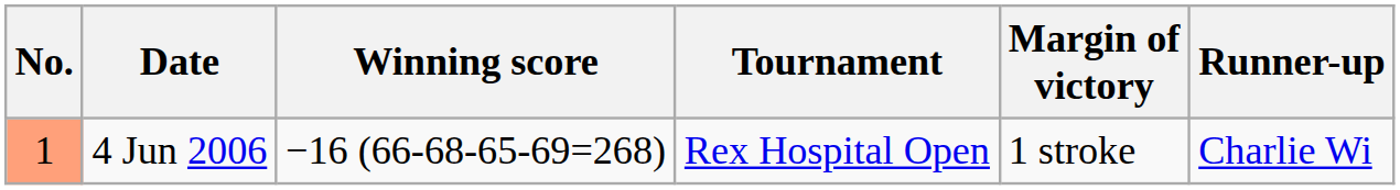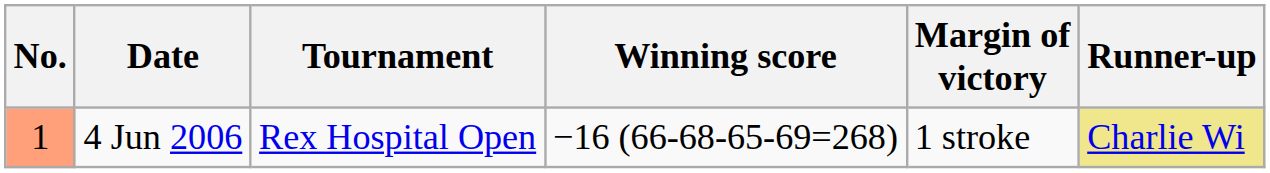columns swapped: Tournament <-> Winning score
4 Jun 2006 | Runner-up: no background -> khaki background
